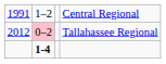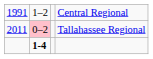Tallahassee Regional | column 1: 2012 -> 2011
